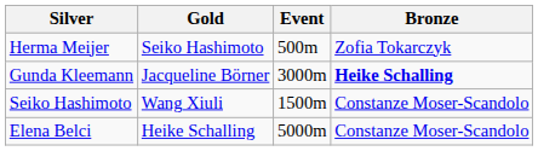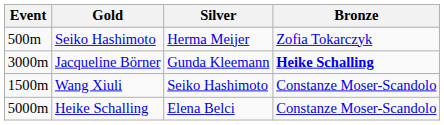columns swapped: Event <-> Silver
